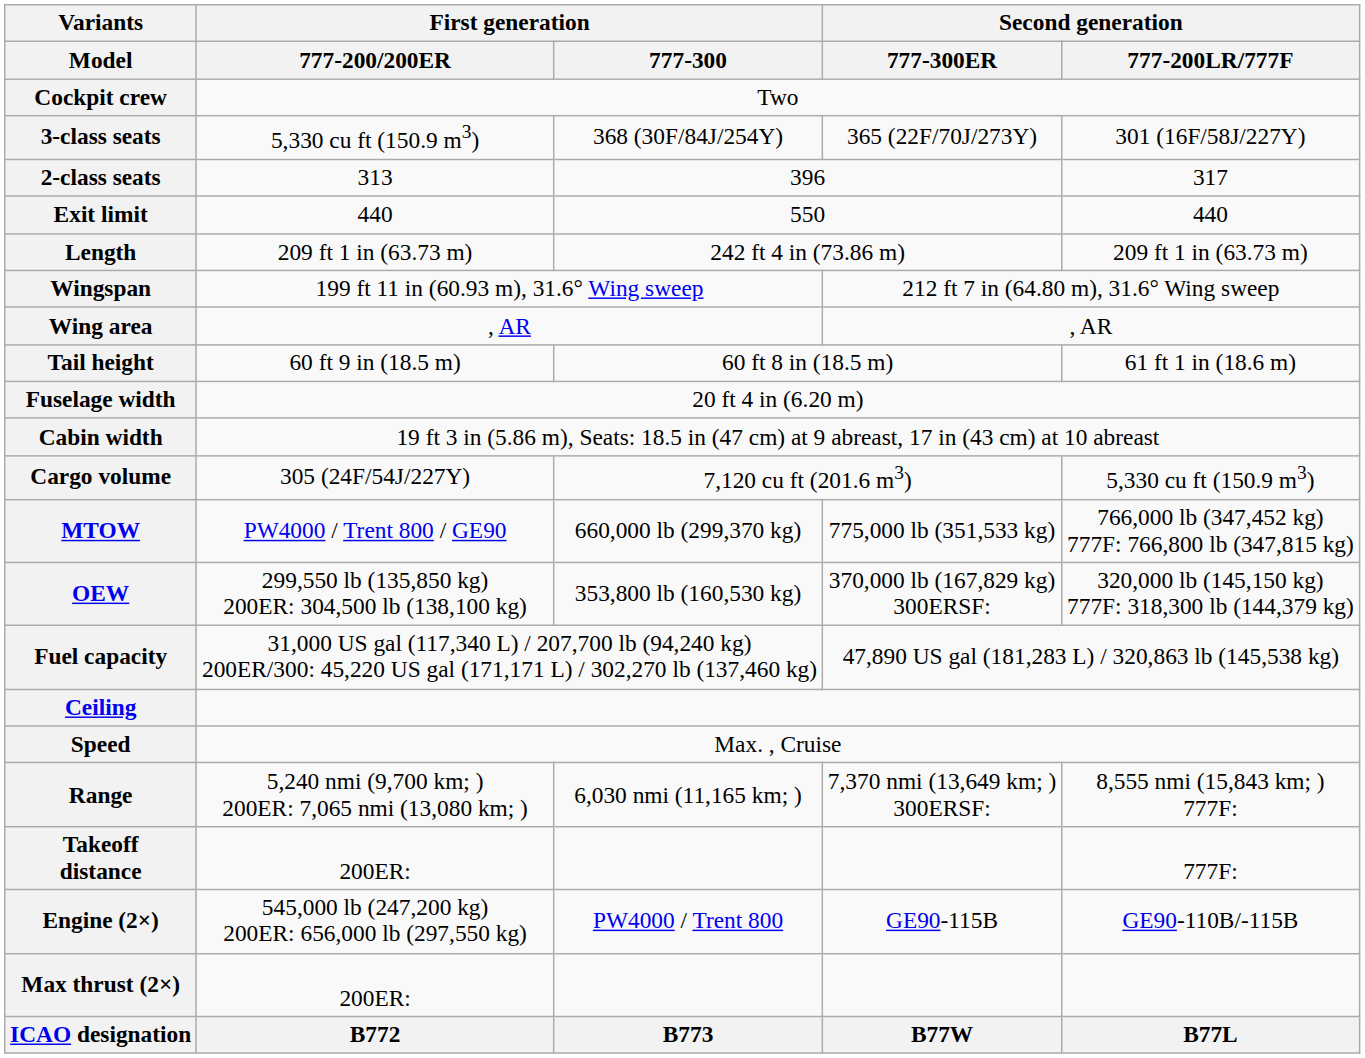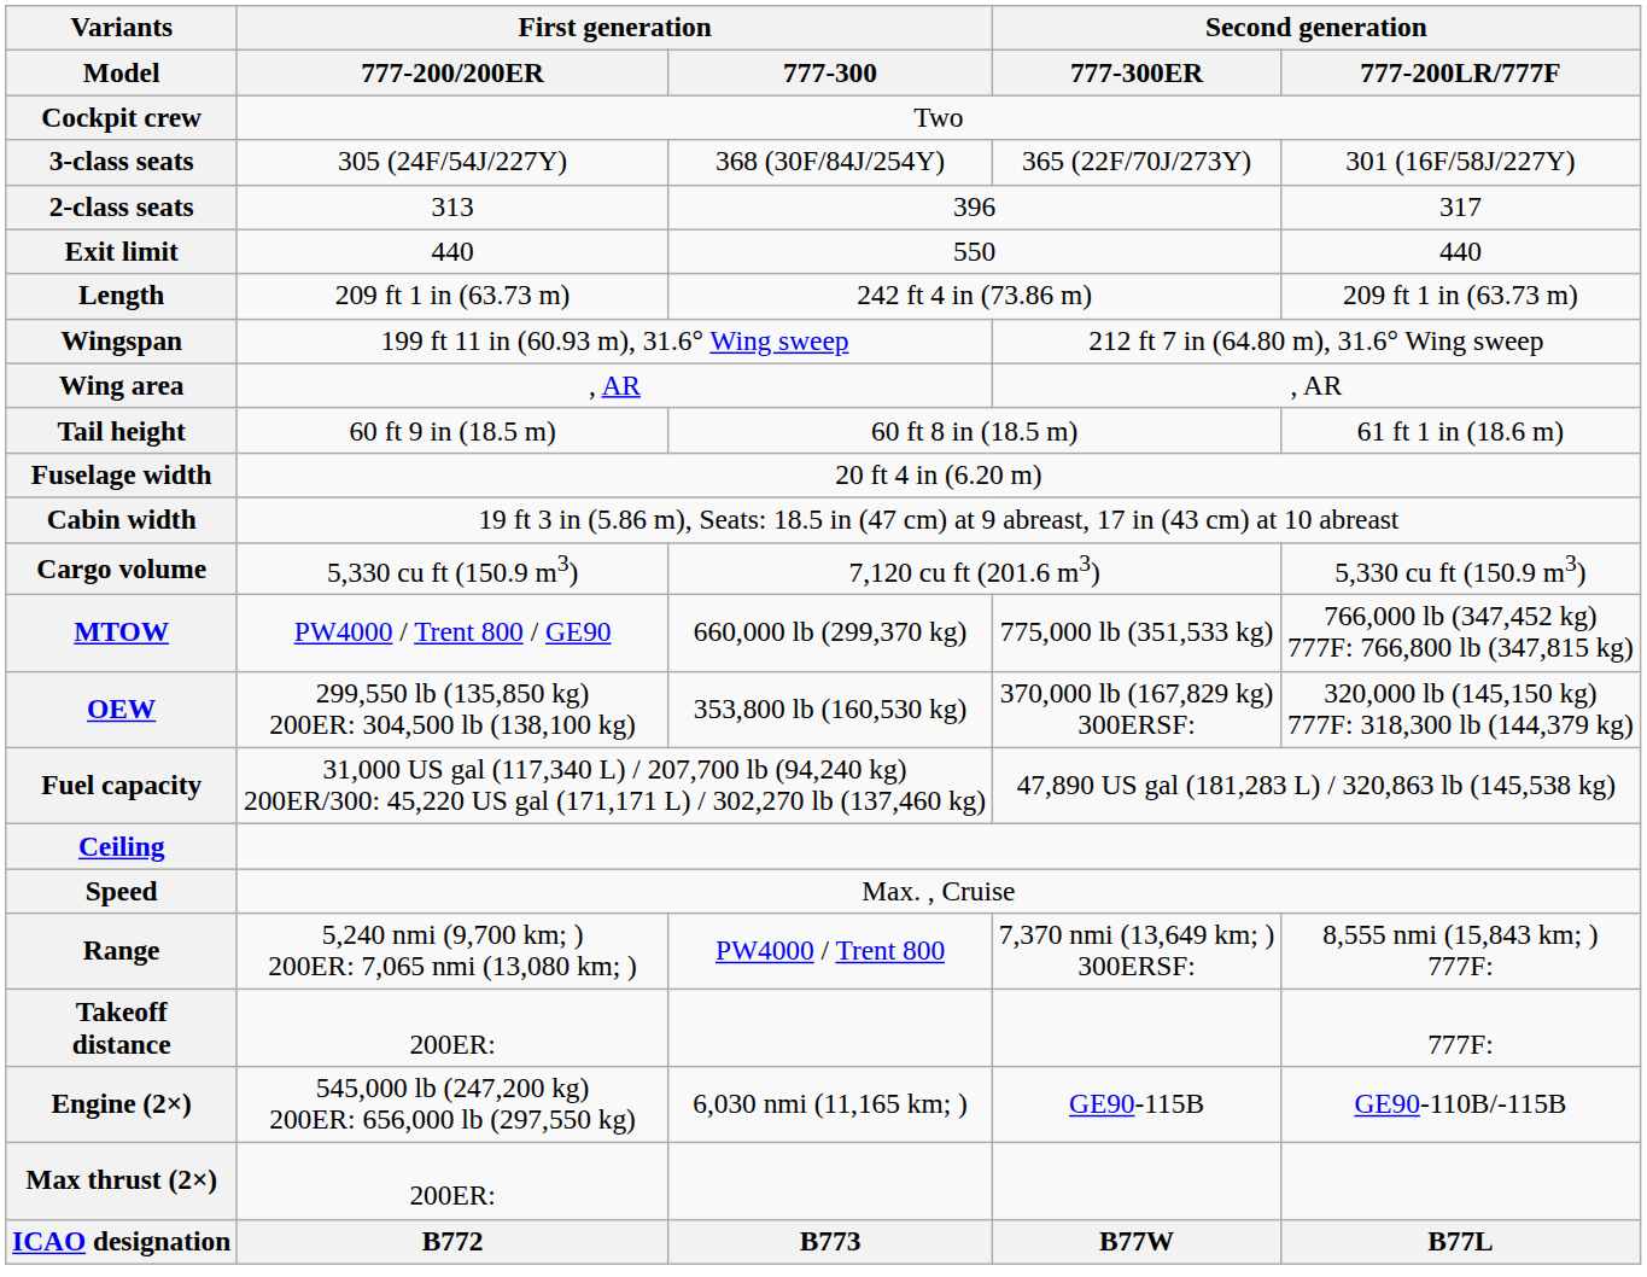3-class seats | First generation / 777-200/200ER: 5,330 cu ft (150.9 m3) -> 305 (24F/54J/227Y)
Cargo volume | First generation / 777-200/200ER: 305 (24F/54J/227Y) -> 5,330 cu ft (150.9 m3)
Range | First generation / 777-300: 6,030 nmi (11,165 km; ) -> PW4000 / Trent 800
Engine (2×) | First generation / 777-300: PW4000 / Trent 800 -> 6,030 nmi (11,165 km; )
